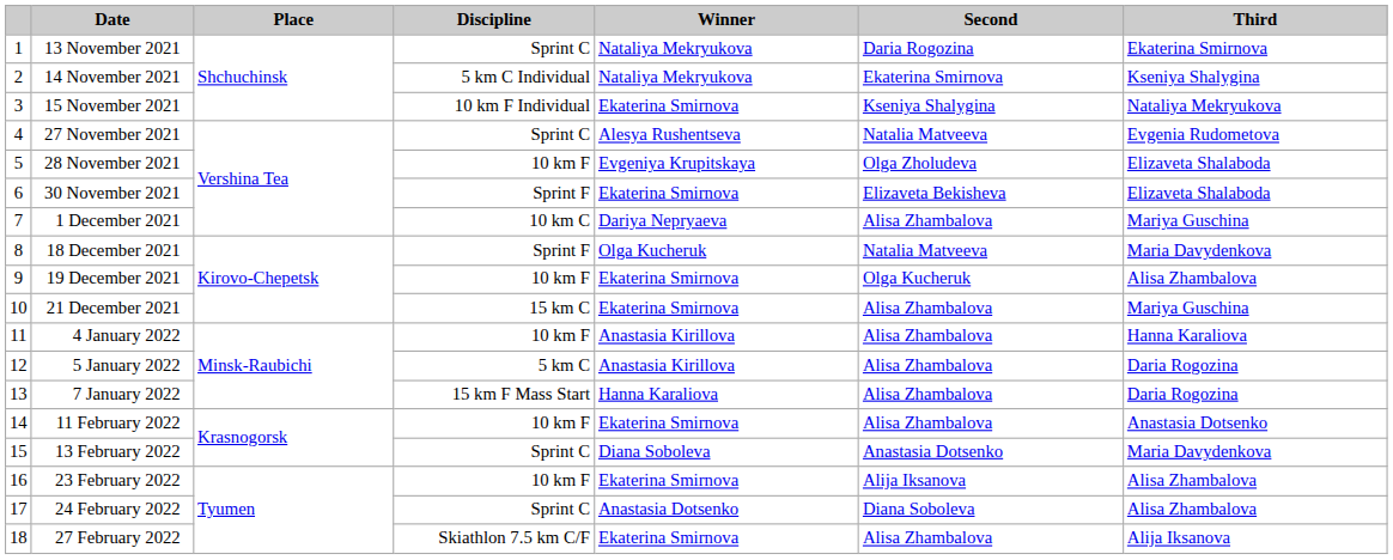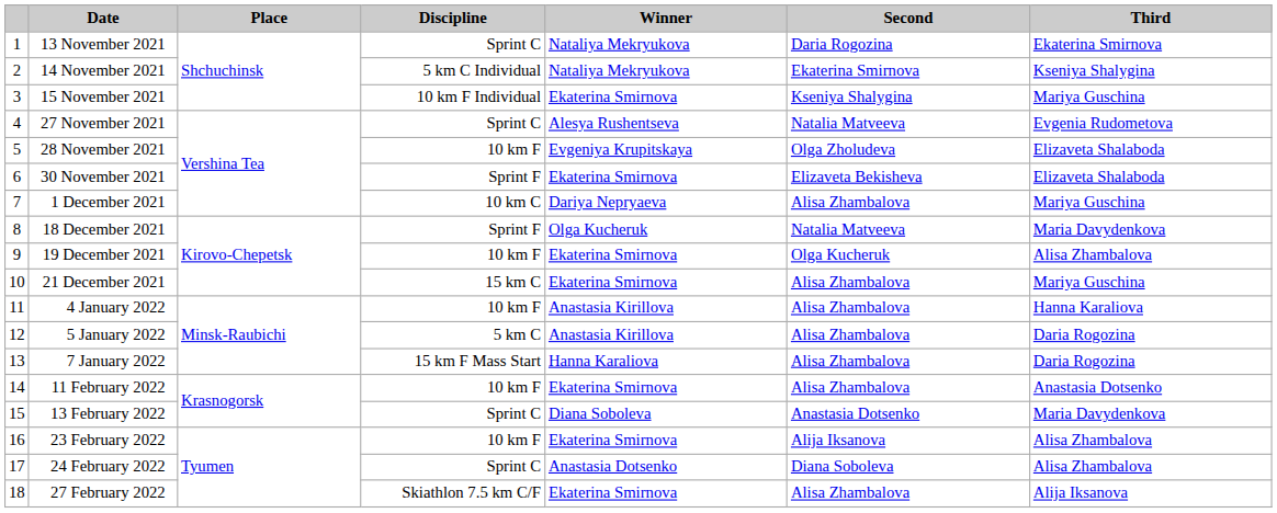15 November 2021 | Third: Nataliya Mekryukova -> Mariya Guschina
